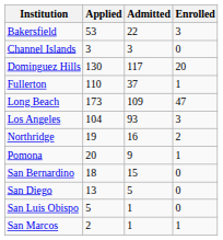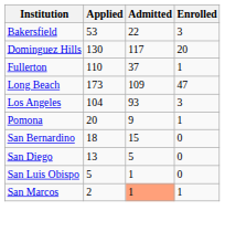- row: Channel Islands | 3 | 3 | 0
- row: Northridge | 19 | 16 | 2
San Marcos | Admitted: no background -> lightsalmon background
